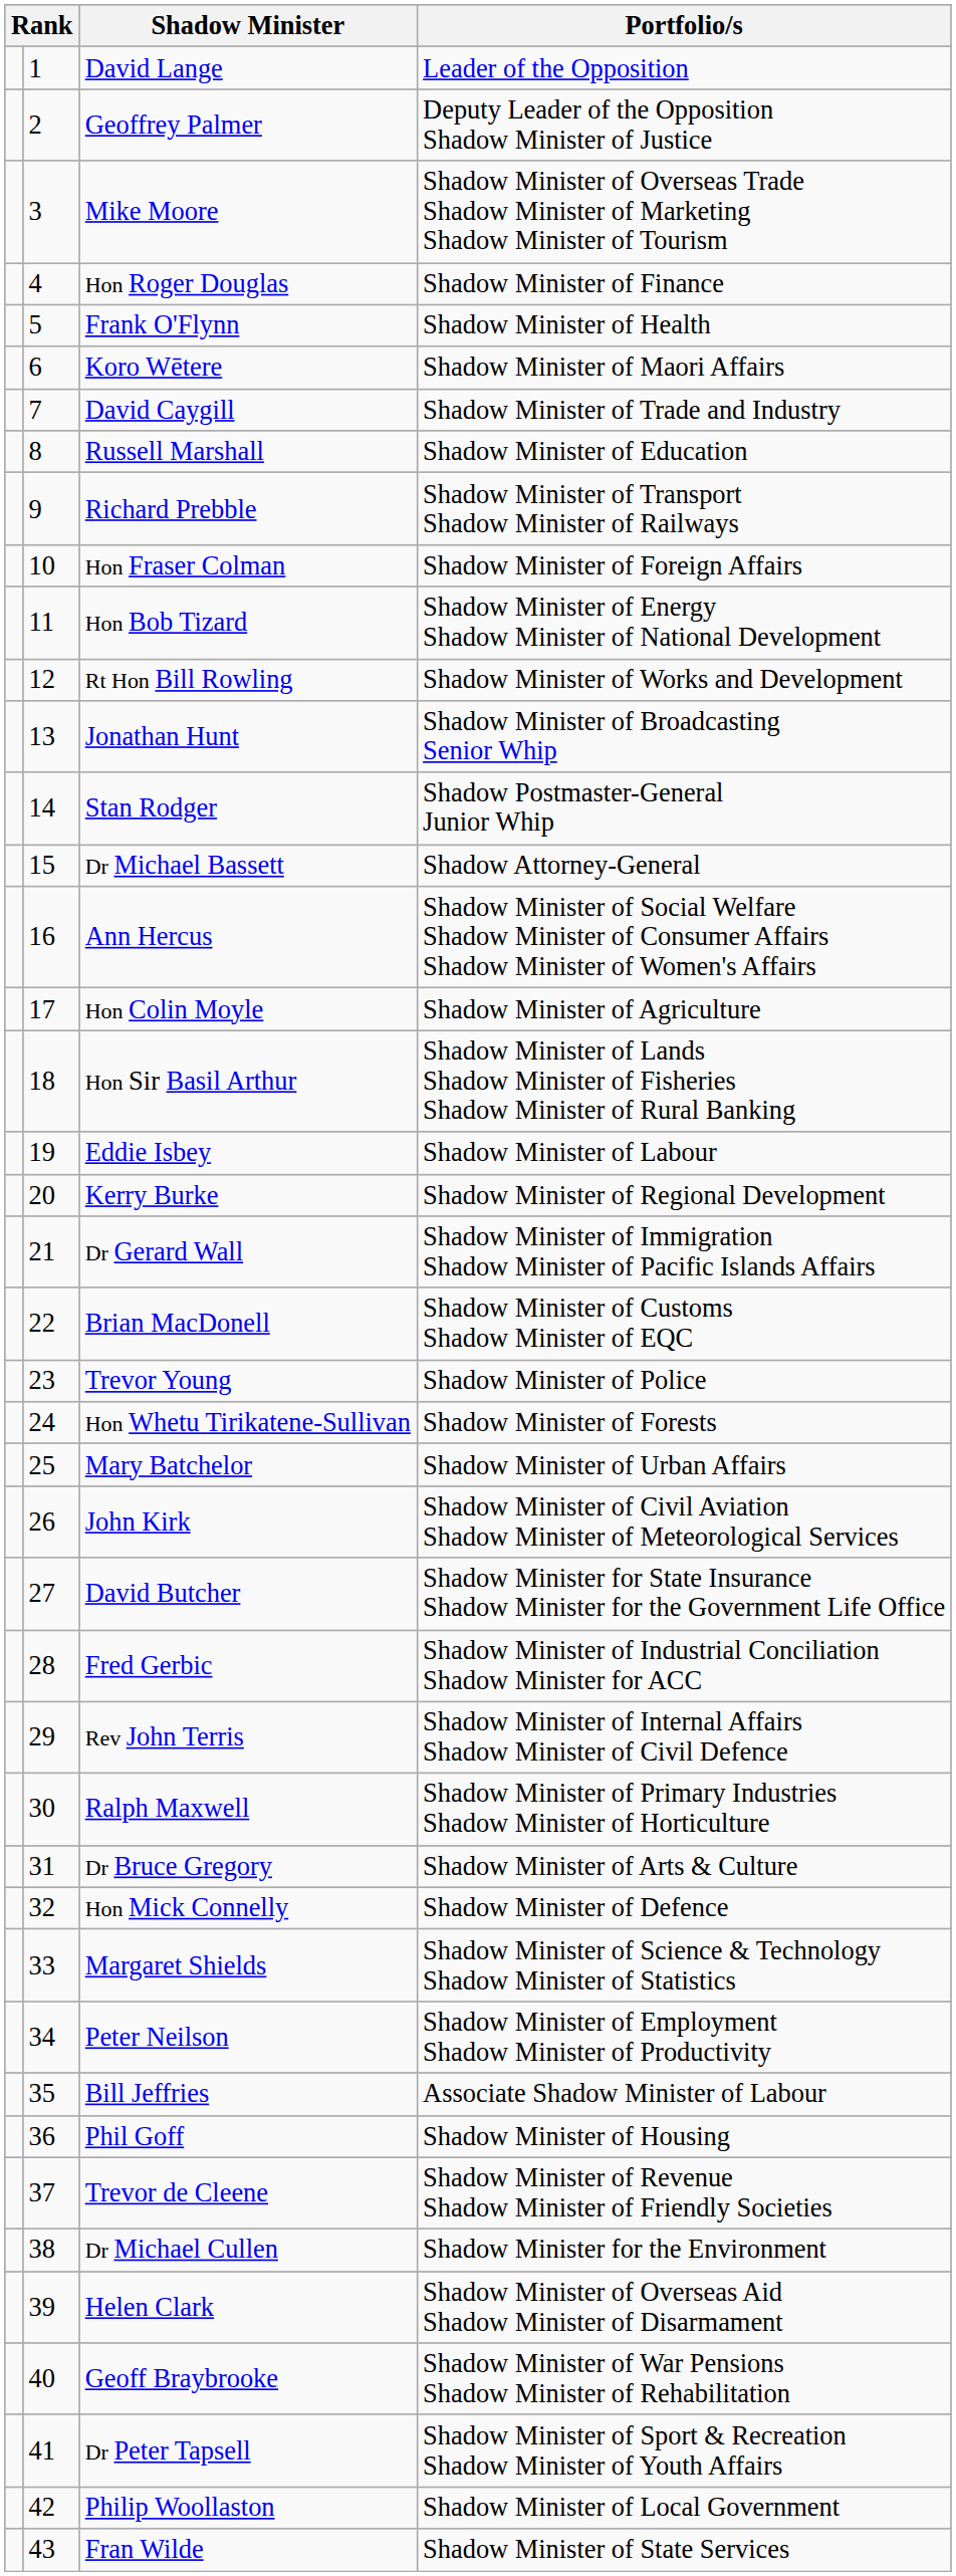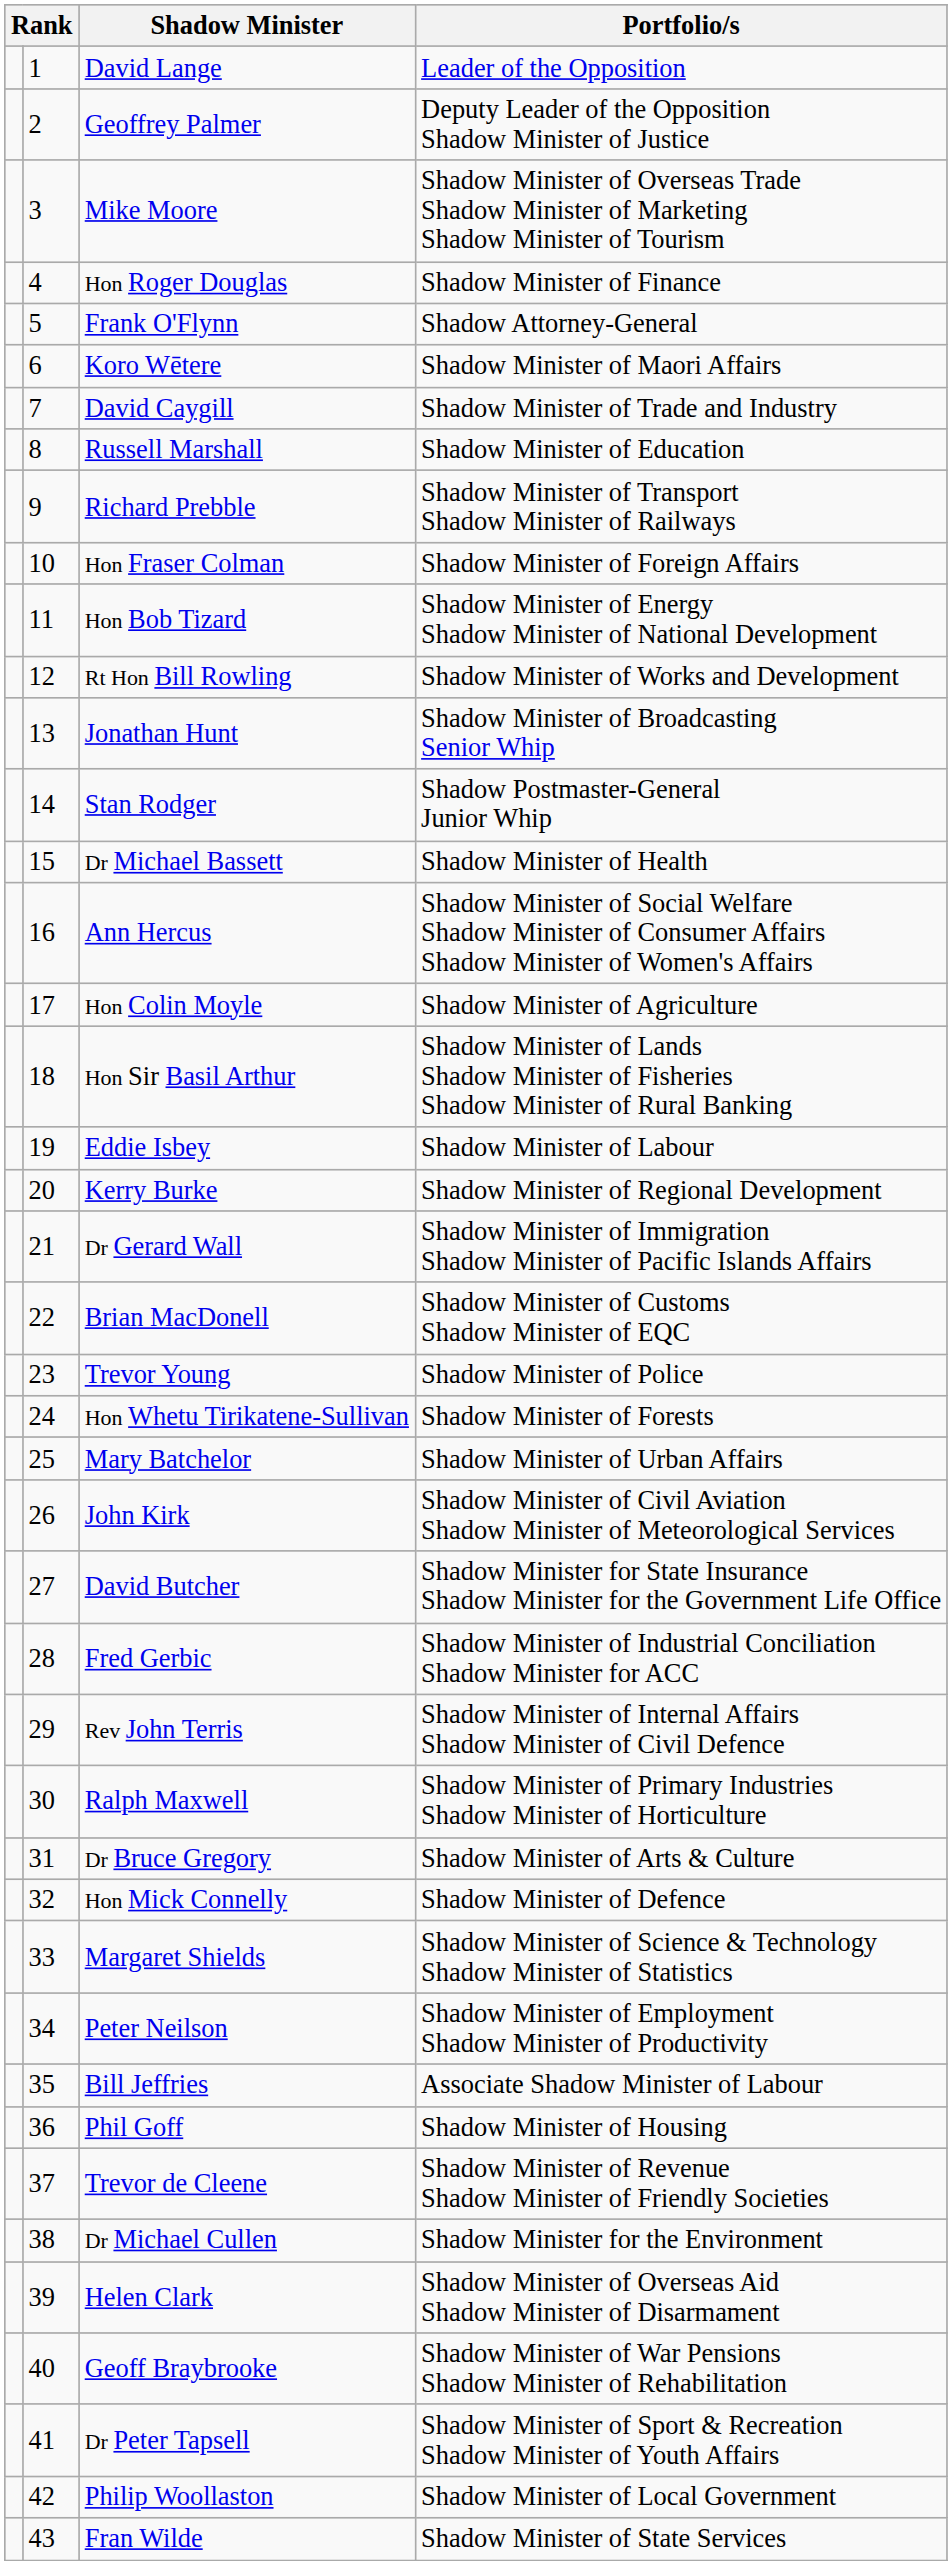Frank O'Flynn | Portfolio/s: Shadow Minister of Health -> Shadow Attorney-General
Dr Michael Bassett | Portfolio/s: Shadow Attorney-General -> Shadow Minister of Health
